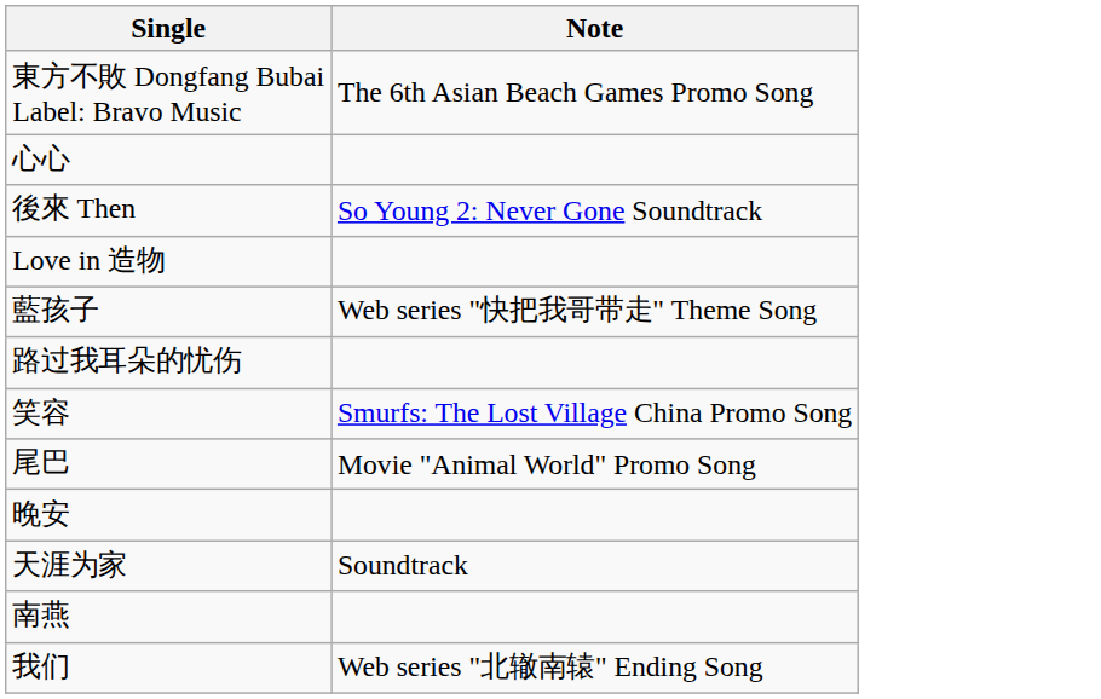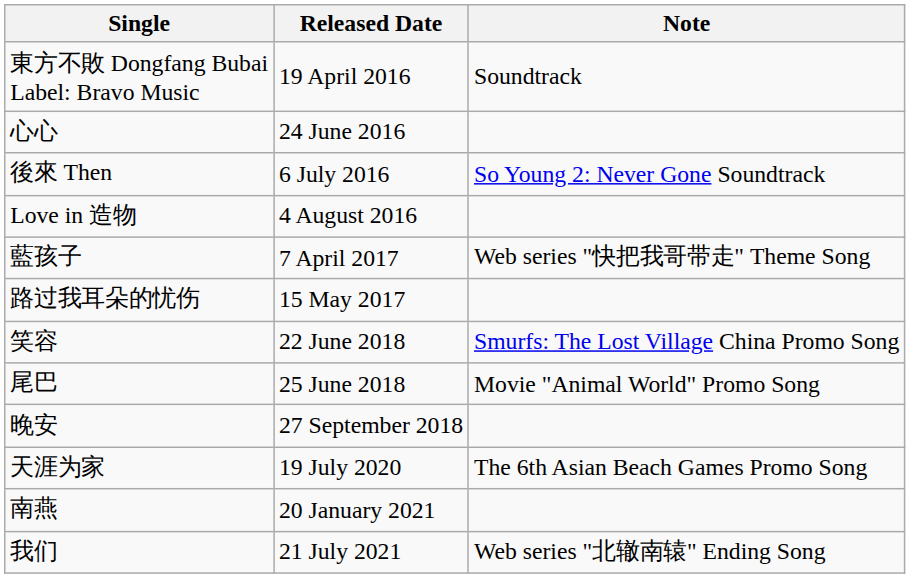+ column: Released Date | 19 April 2016 | 24 June 2016 | 6 July 2016 | 4 August 2016 | 7 April 2017 | 15 May 2017 | 22 June 2018 | 25 June 2018 | 27 September 2018 | 19 July 2020 | 20 January 2021 | 21 July 2021
東方不敗 Dongfang Bubai Label: Bravo Music | Note: The 6th Asian Beach Games Promo Song -> Soundtrack
天涯为家 | Note: Soundtrack -> The 6th Asian Beach Games Promo Song
